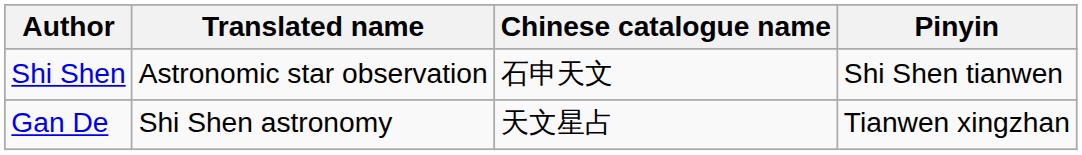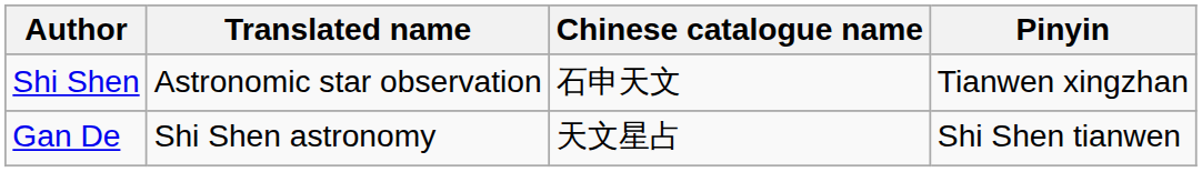Shi Shen | Pinyin: Shi Shen tianwen -> Tianwen xingzhan
Gan De | Pinyin: Tianwen xingzhan -> Shi Shen tianwen
